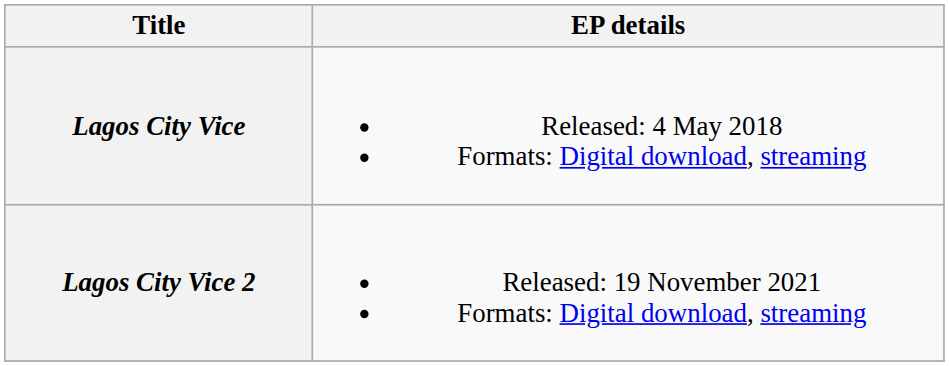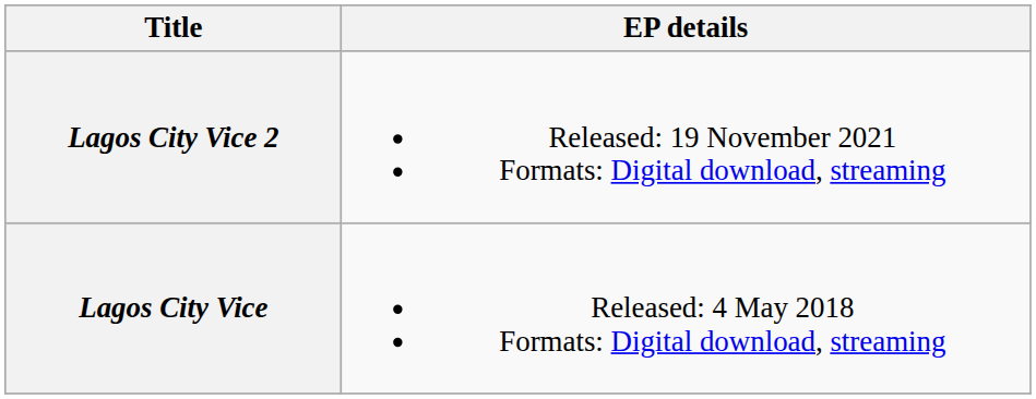rows swapped: Lagos City Vice <-> Lagos City Vice 2
